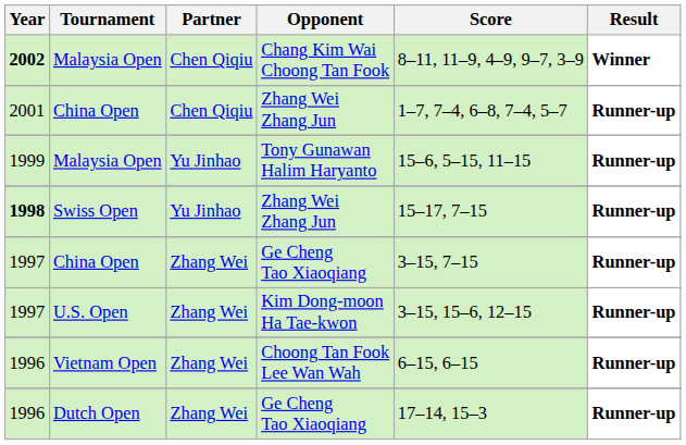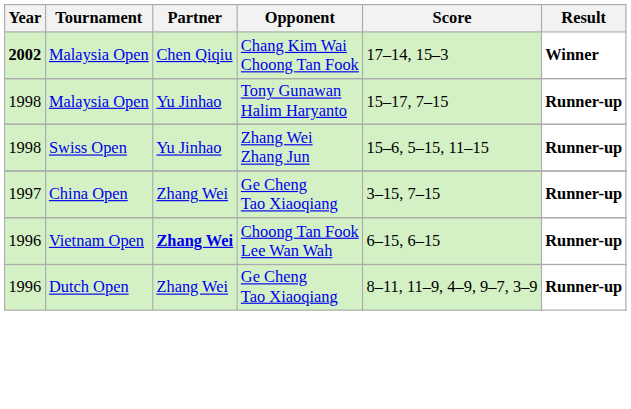Malaysia Open / Chang Kim Wai Choong Tan Fook | Score: 8–11, 11–9, 4–9, 9–7, 3–9 -> 17–14, 15–3
- row: 2001 | China Open | Chen Qiqiu | Zhang Wei Zhang Jun | 1–7, 7–4, 6–8, 7–4, 5–7 | Runner-up
Malaysia Open / Tony Gunawan Halim Haryanto | Year: 1999 -> 1998
Malaysia Open / Tony Gunawan Halim Haryanto | Score: 15–6, 5–15, 11–15 -> 15–17, 7–15
Swiss Open | Year: bold -> normal
Swiss Open | Score: 15–17, 7–15 -> 15–6, 5–15, 11–15
- row: 1997 | U.S. Open | Zhang Wei | Kim Dong-moon Ha Tae-kwon | 3–15, 15–6, 12–15 | Runner-up
Vietnam Open | Partner: normal -> bold
Dutch Open | Score: 17–14, 15–3 -> 8–11, 11–9, 4–9, 9–7, 3–9
